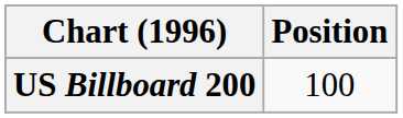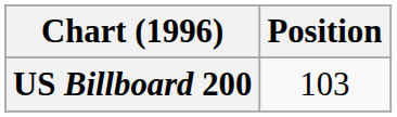US Billboard 200 | Position: 100 -> 103
